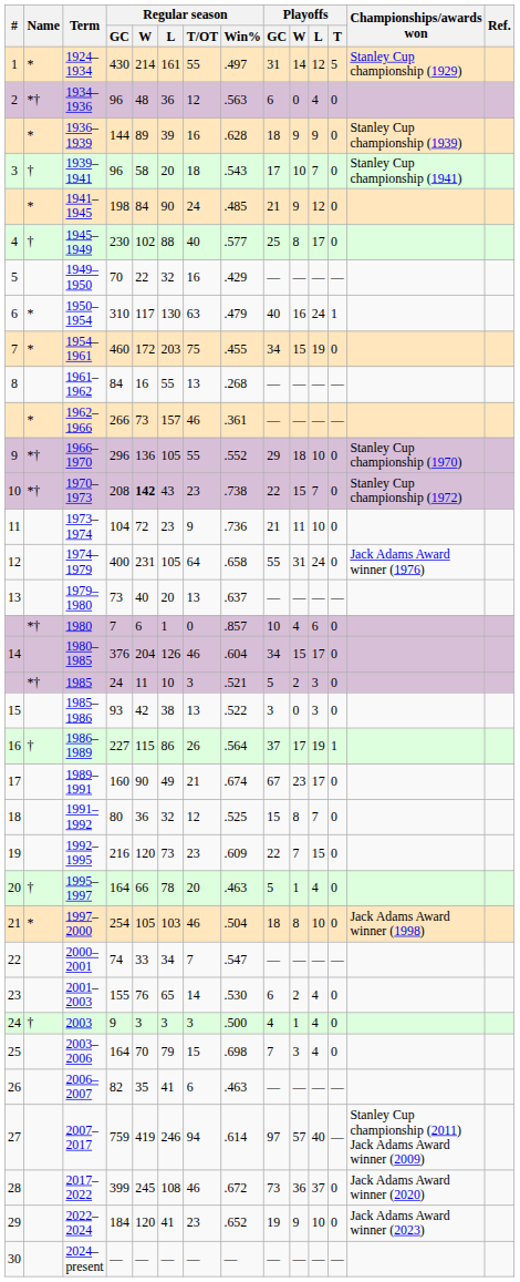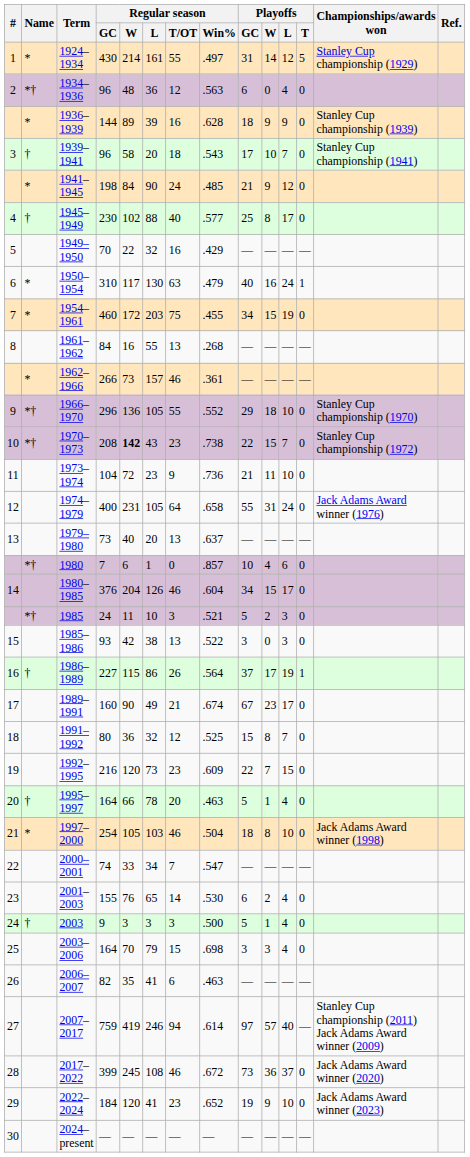2003 | Playoffs / GC: 4 -> 5
2003–2006 | Playoffs / GC: 7 -> 3
